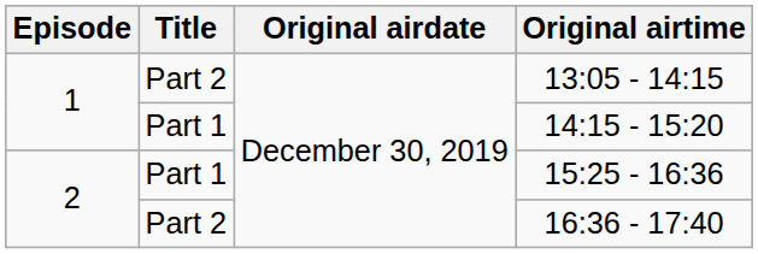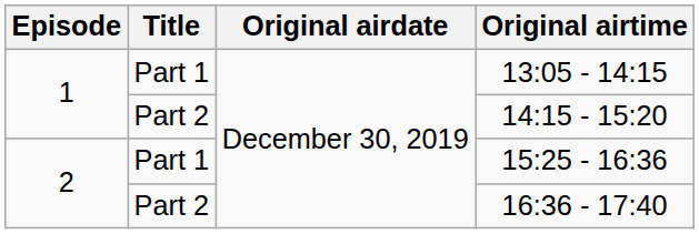13:05 - 14:15 | Title: Part 2 -> Part 1
14:15 - 15:20 | Title: Part 1 -> Part 2
